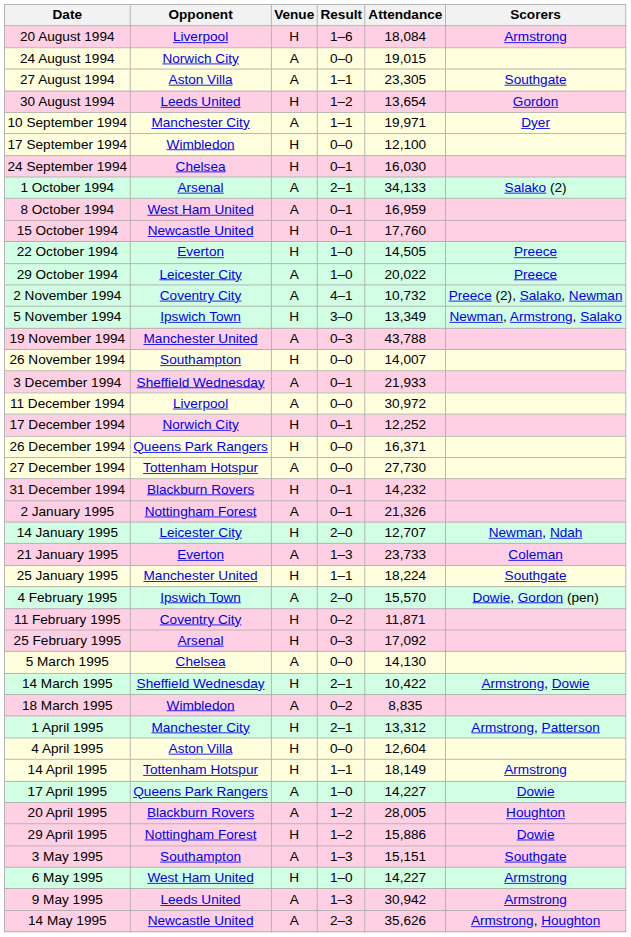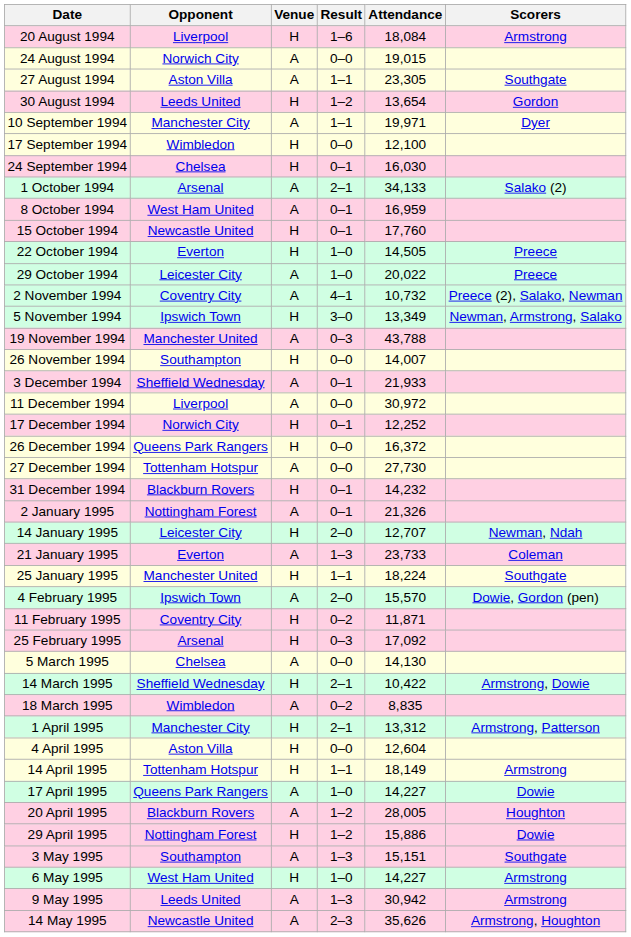26 December 1994 | Attendance: 16,371 -> 16,372
